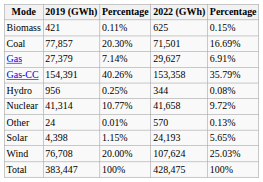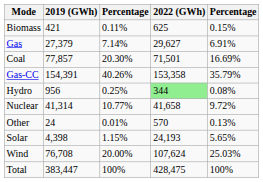rows swapped: Coal <-> Gas
Hydro | 2022 (GWh): no background -> lightgreen background
